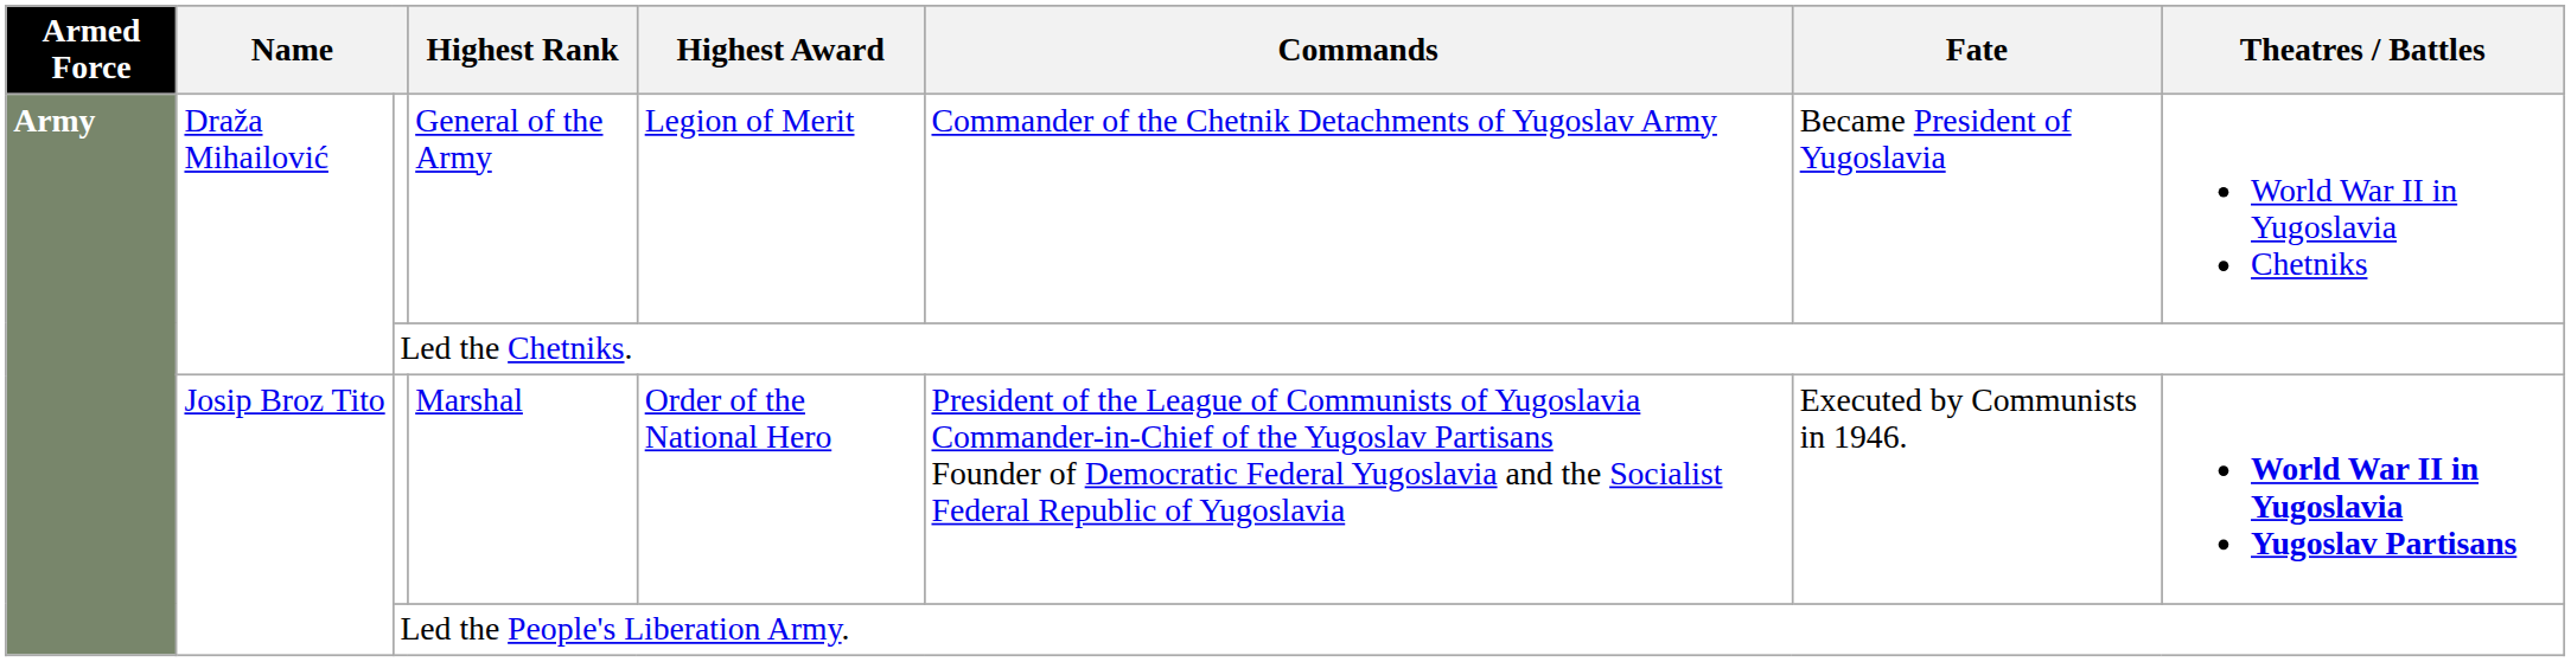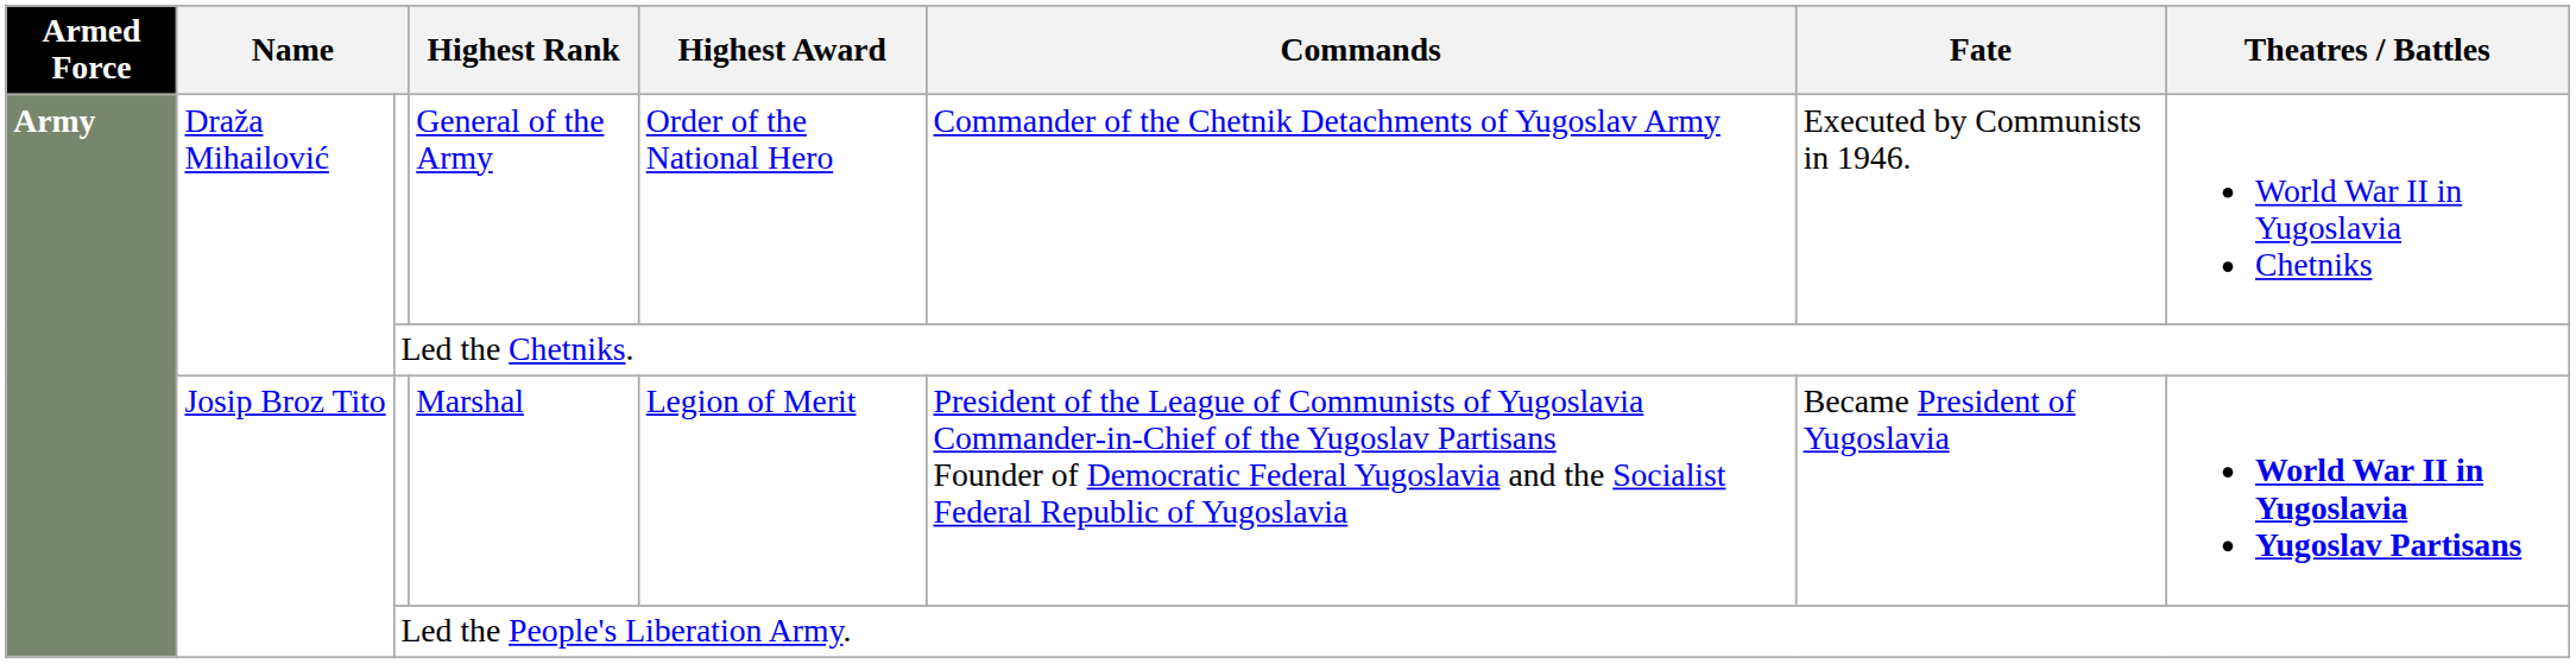General of the Army | Highest Award: Legion of Merit -> Order of the National Hero
General of the Army | Fate: Became President of Yugoslavia -> Executed by Communists in 1946.
Marshal | Highest Award: Order of the National Hero -> Legion of Merit
Marshal | Fate: Executed by Communists in 1946. -> Became President of Yugoslavia
